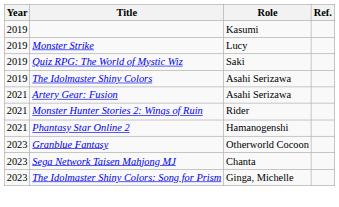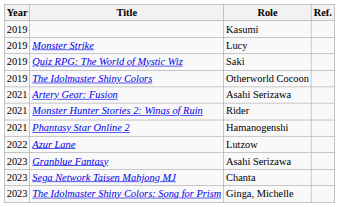The Idolmaster Shiny Colors | Role: Asahi Serizawa -> Otherworld Cocoon
+ row: 2022 | Azur Lane | Lutzow
Granblue Fantasy | Role: Otherworld Cocoon -> Asahi Serizawa
